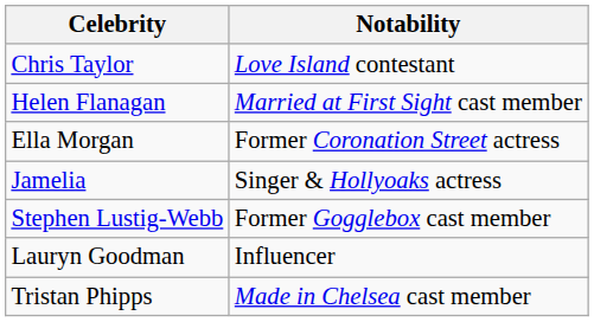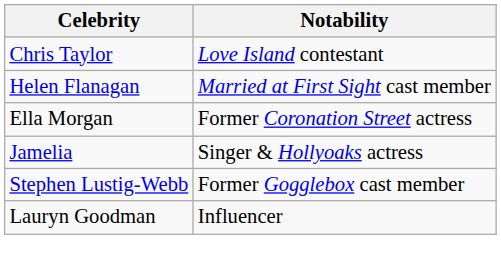- row: Tristan Phipps | Made in Chelsea cast member
